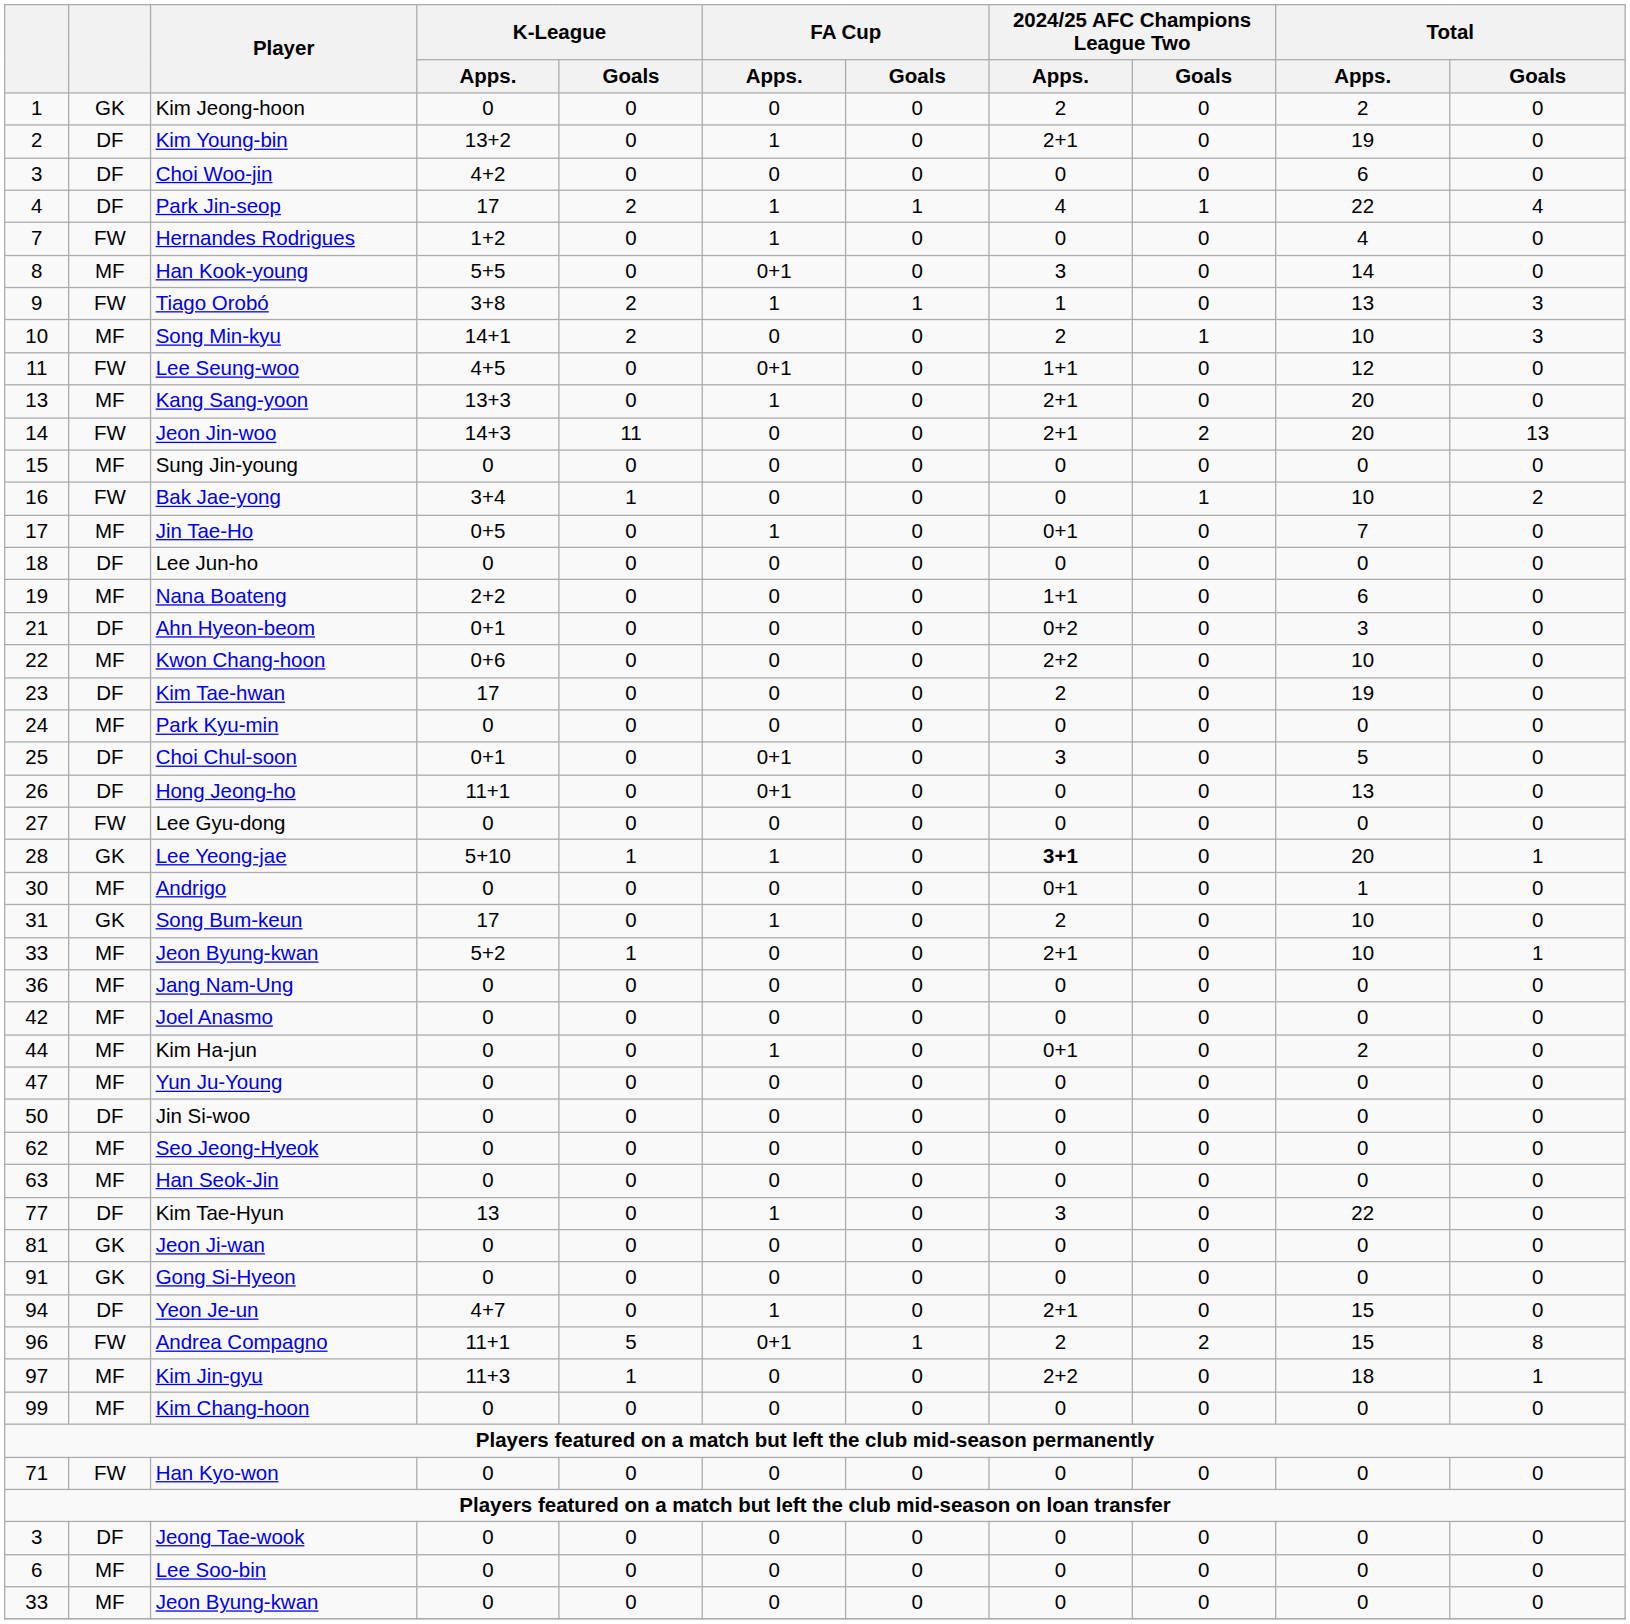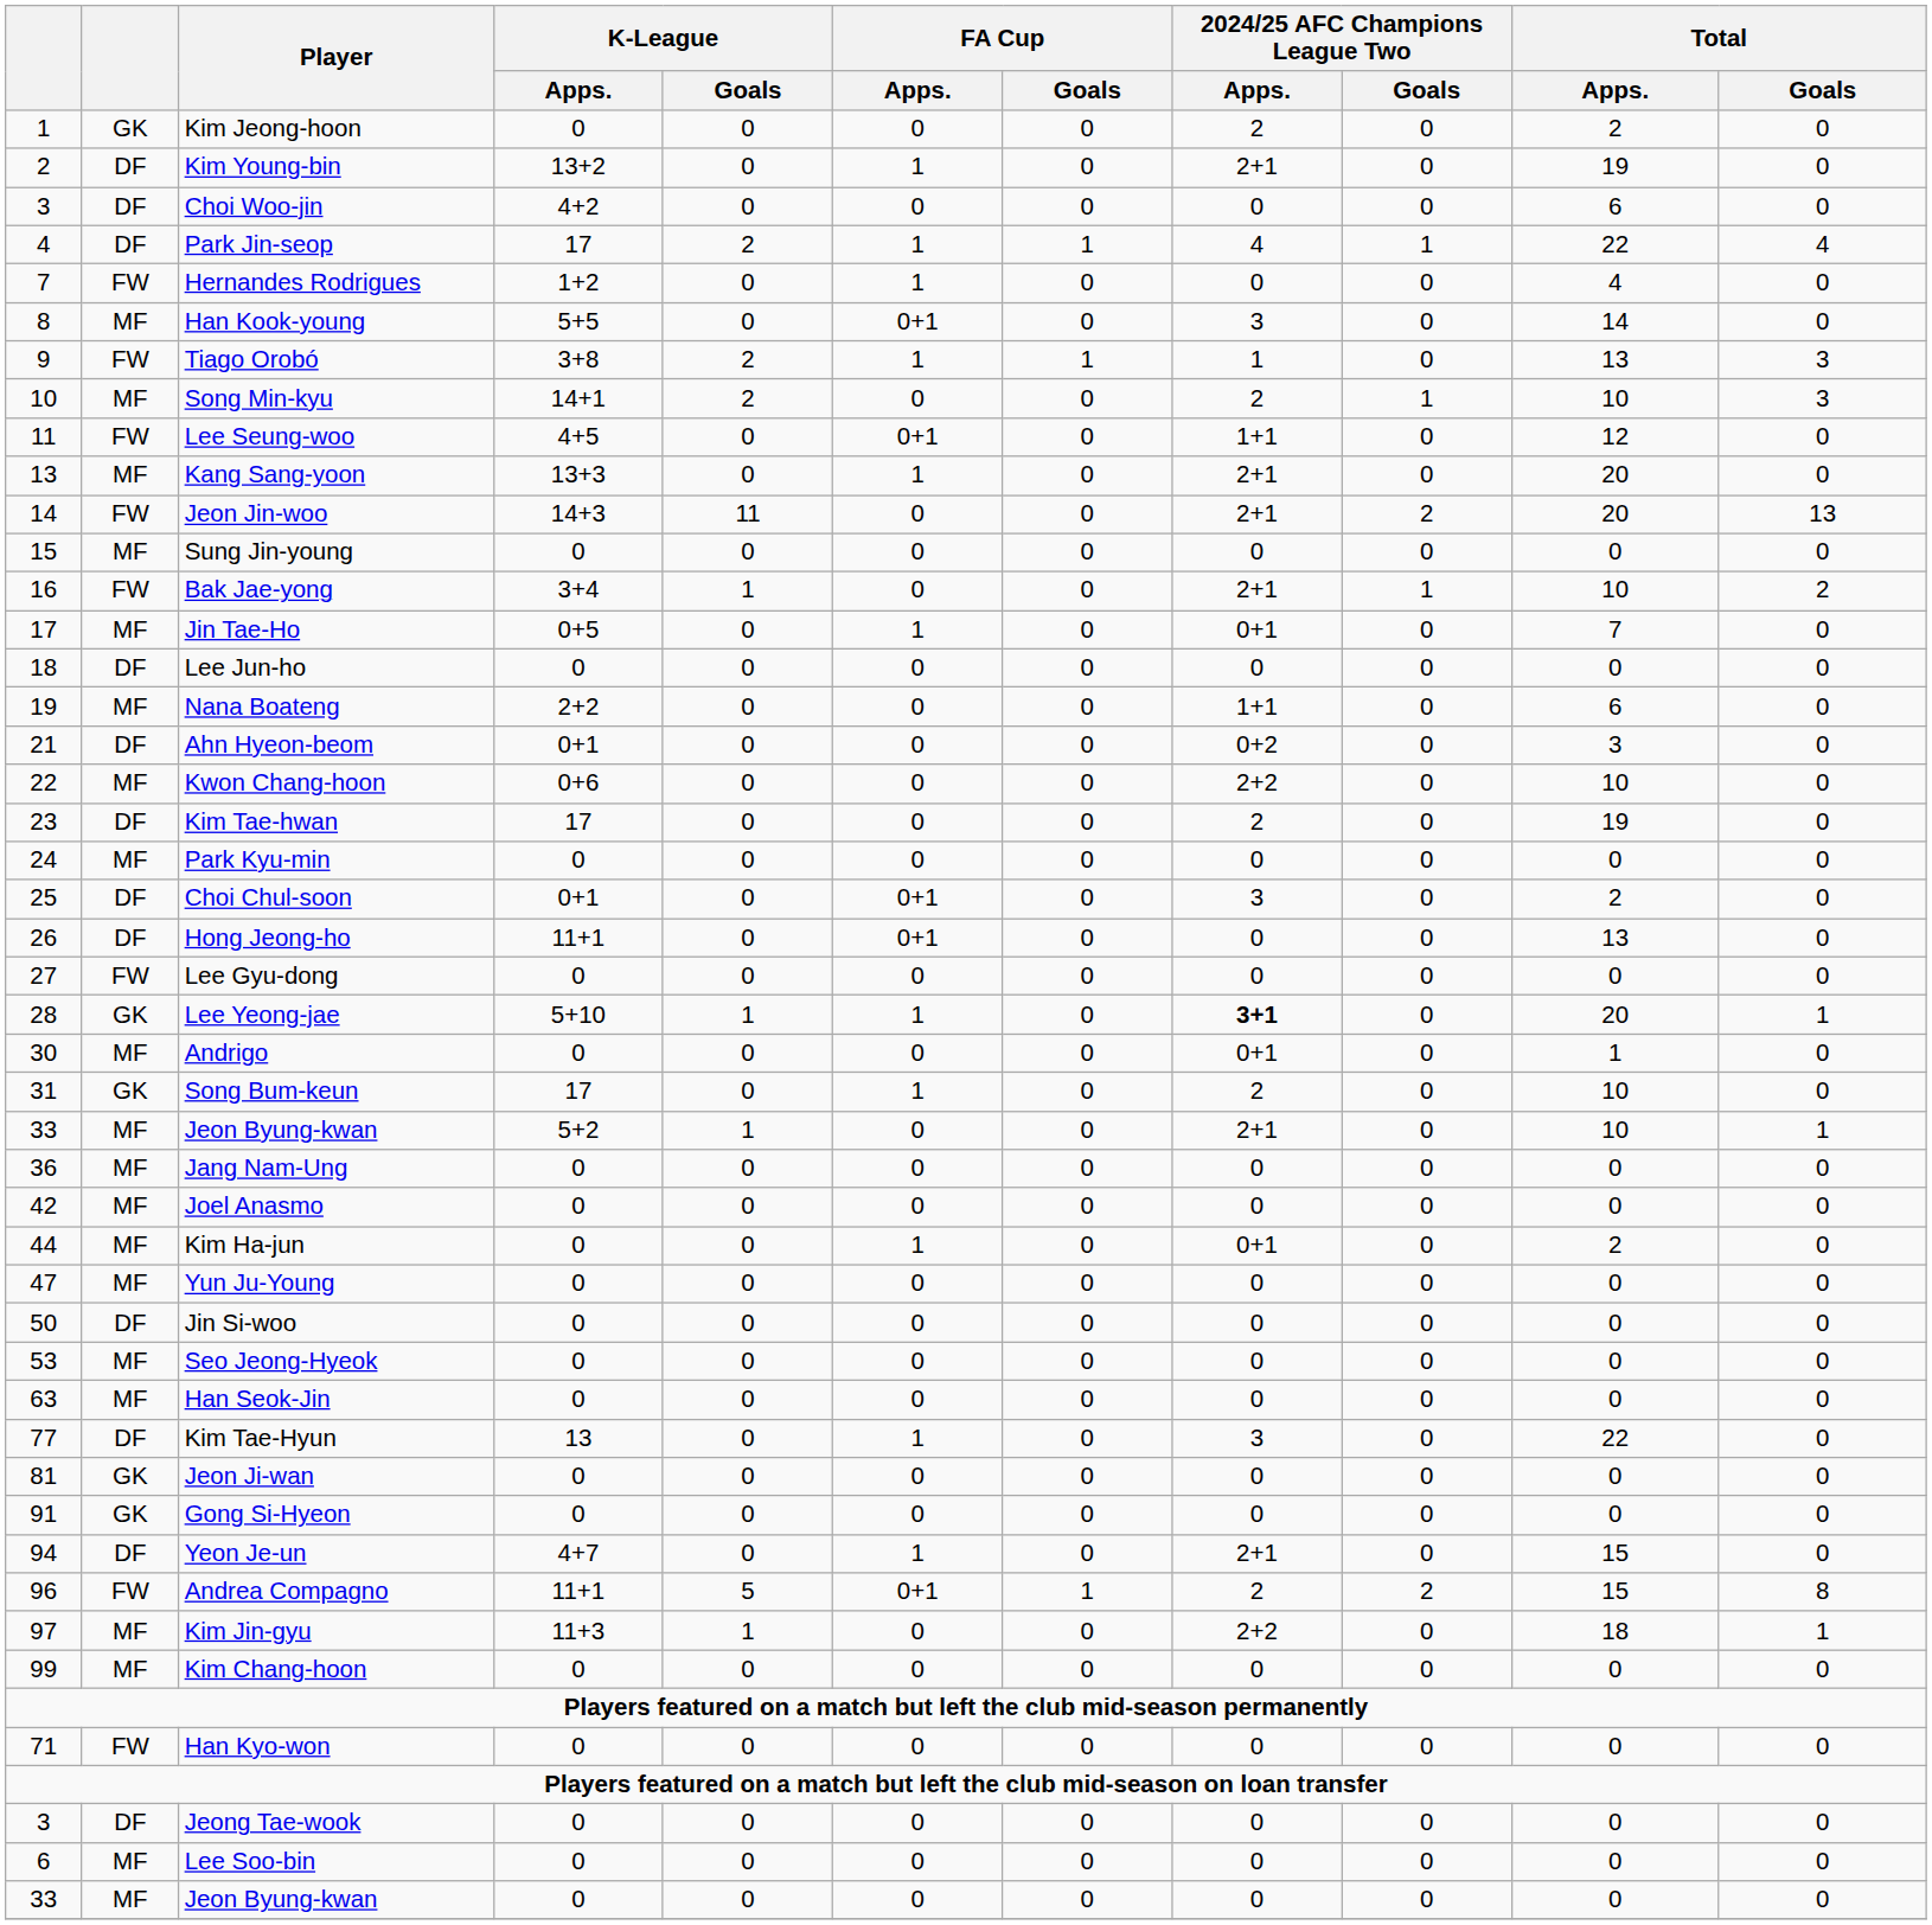Bak Jae-yong | 2024/25 AFC Champions League Two / Apps.: 0 -> 2+1
Choi Chul-soon | Total / Apps.: 5 -> 2
Seo Jeong-Hyeok | column 1: 62 -> 53
